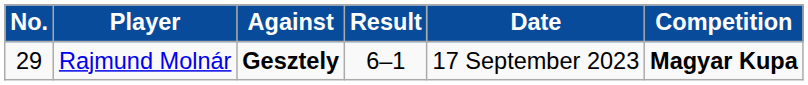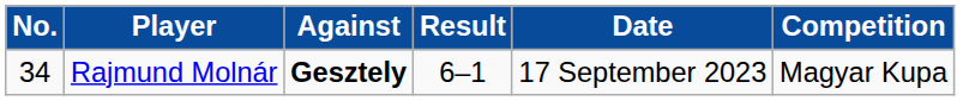Rajmund Molnár | No.: 29 -> 34
Rajmund Molnár | Competition: bold -> normal
